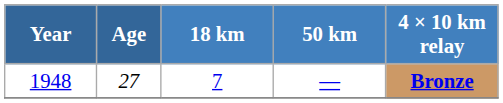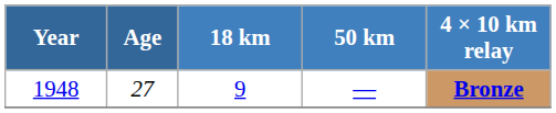1948 | 18 km: 7 -> 9
